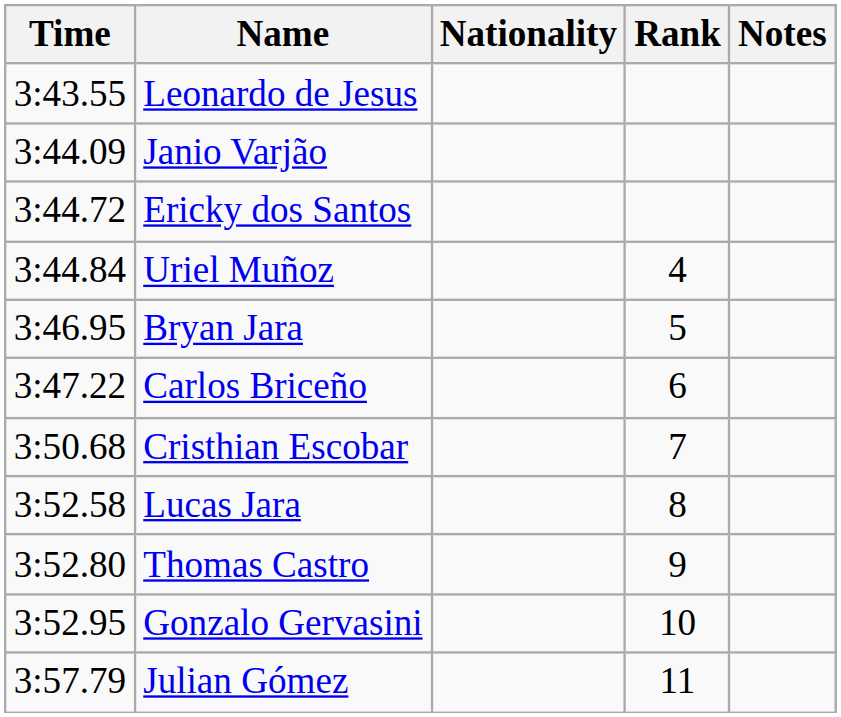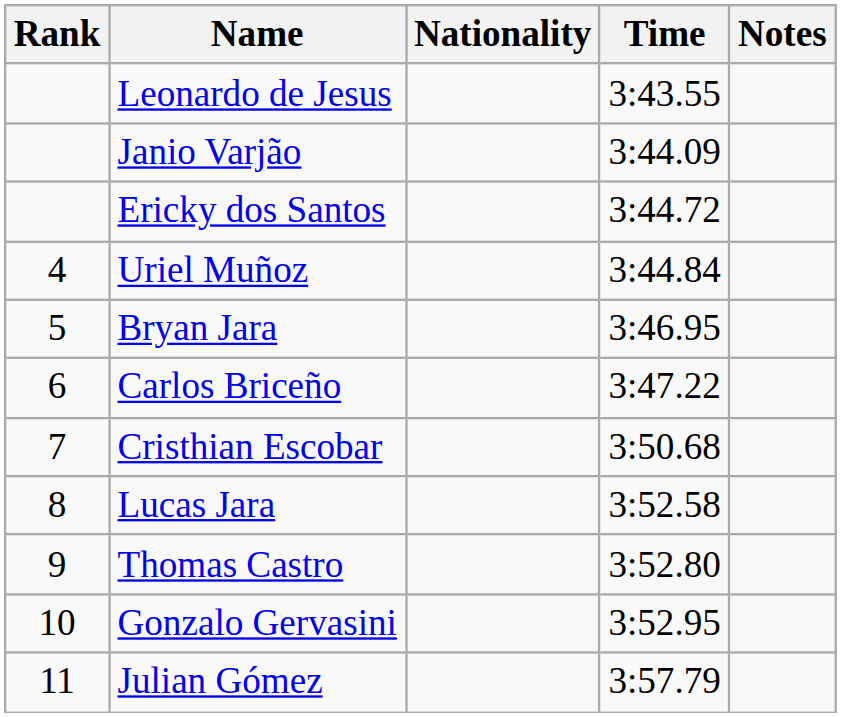columns swapped: Rank <-> Time
